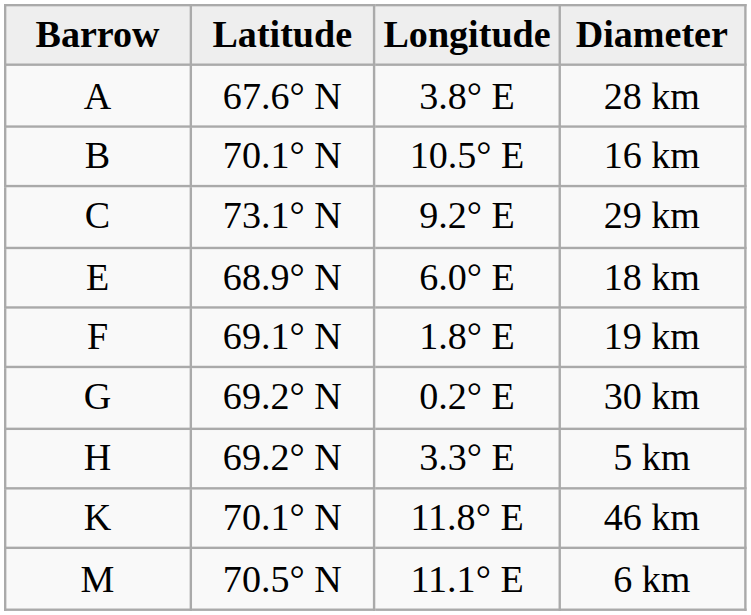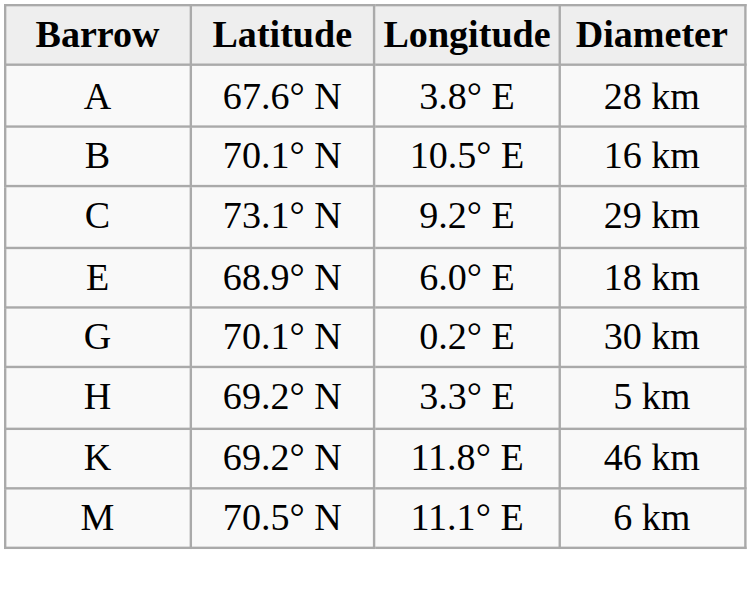- row: F | 69.1° N | 1.8° E | 19 km
30 km | Latitude: 69.2° N -> 70.1° N
46 km | Latitude: 70.1° N -> 69.2° N
